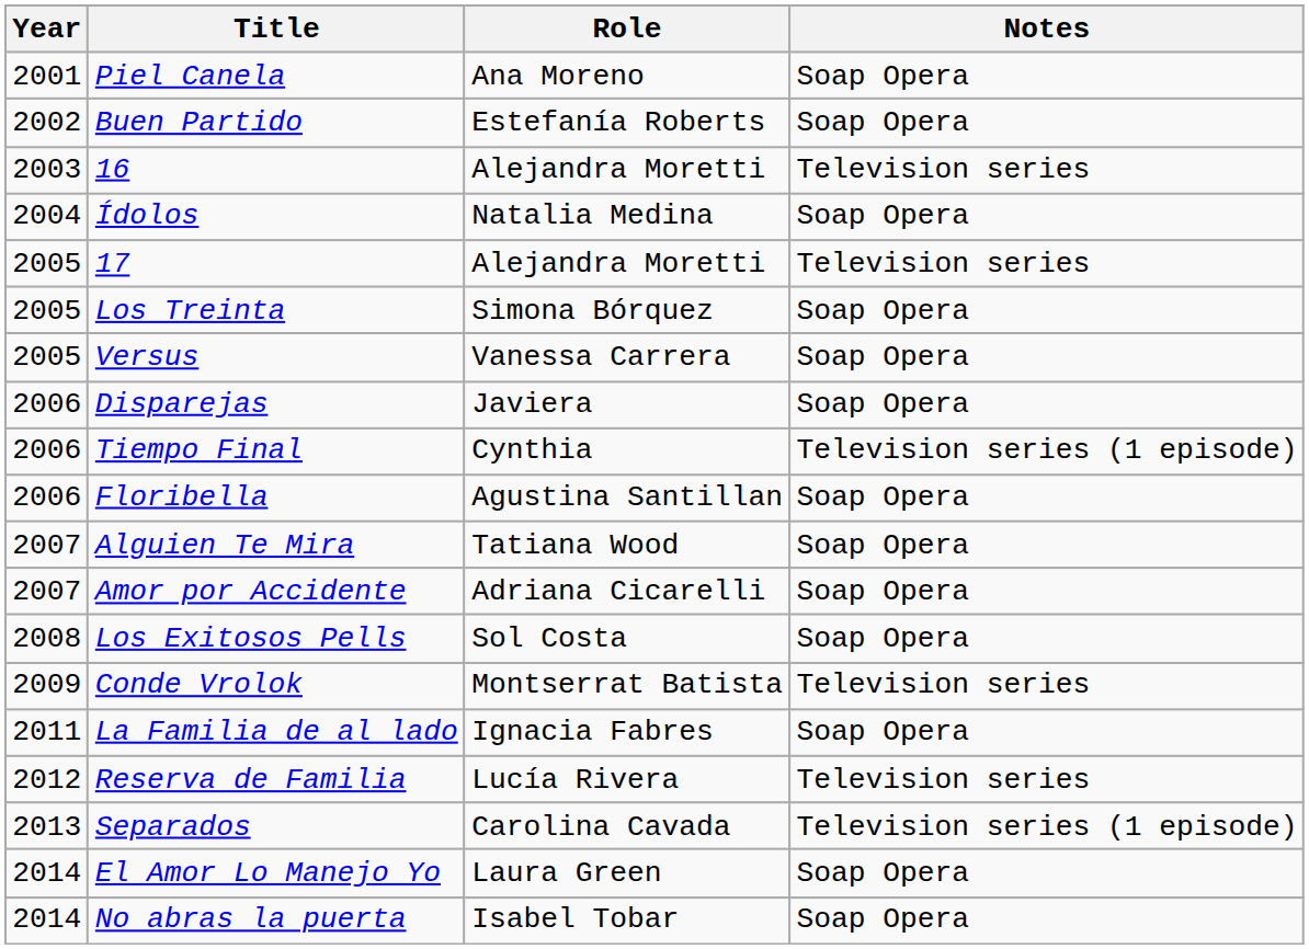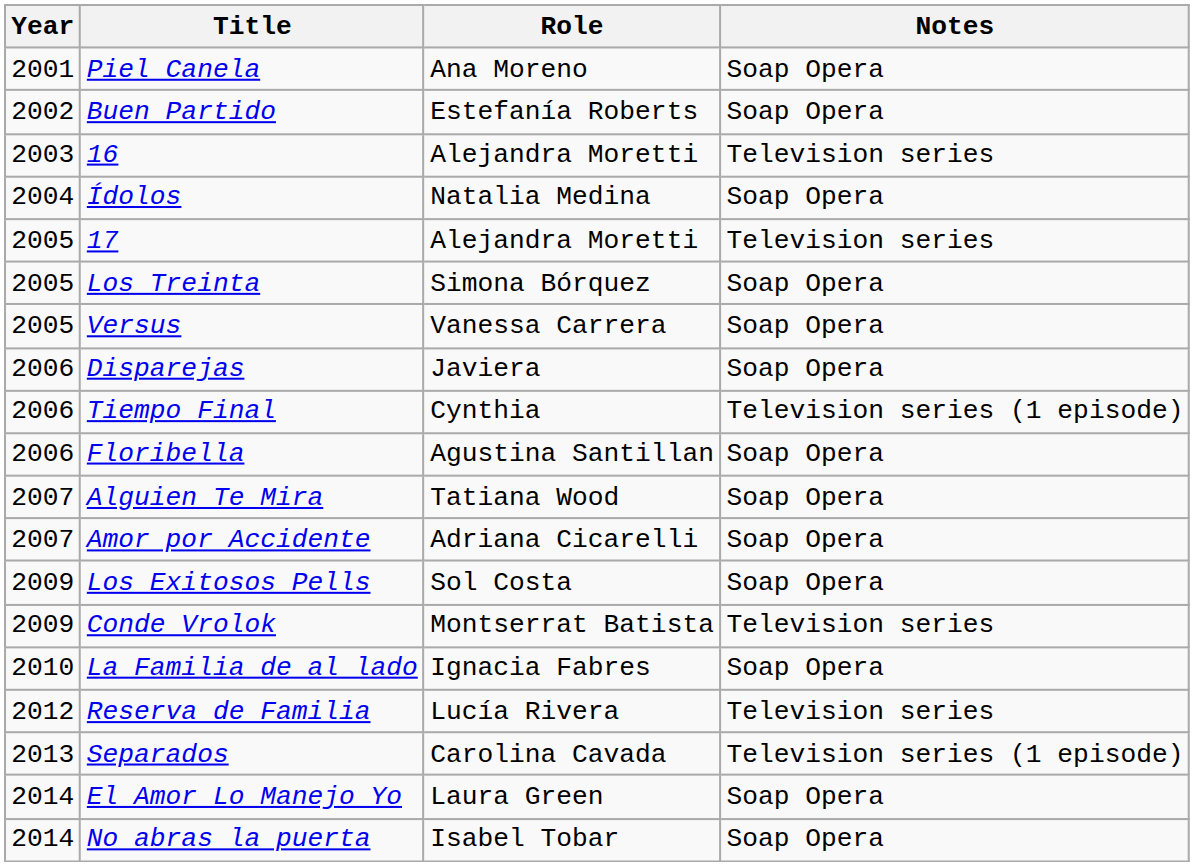Los Exitosos Pells | Year: 2008 -> 2009
La Familia de al lado | Year: 2011 -> 2010
